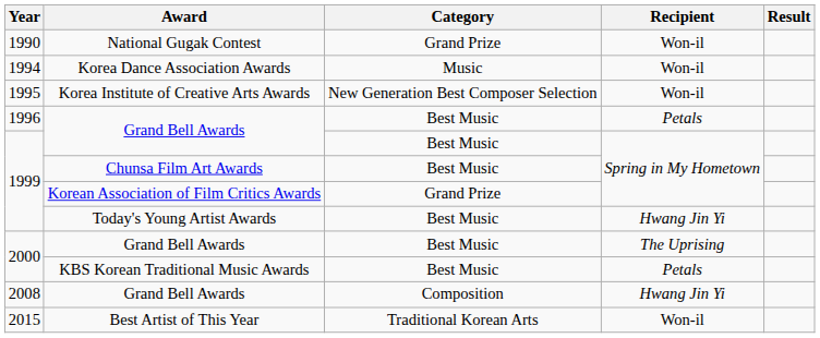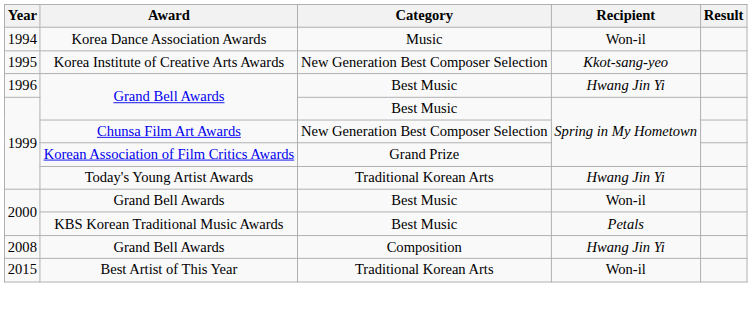- row: 1990 | National Gugak Contest | Grand Prize | Won-il
Korea Institute of Creative Arts Awards | Recipient: Won-il -> Kkot-sang-yeo
1996 / Grand Bell Awards | Recipient: Petals -> Hwang Jin Yi
Chunsa Film Art Awards | Category: Best Music -> New Generation Best Composer Selection
Today's Young Artist Awards | Category: Best Music -> Traditional Korean Arts
2000 / Grand Bell Awards | Recipient: The Uprising -> Won-il
